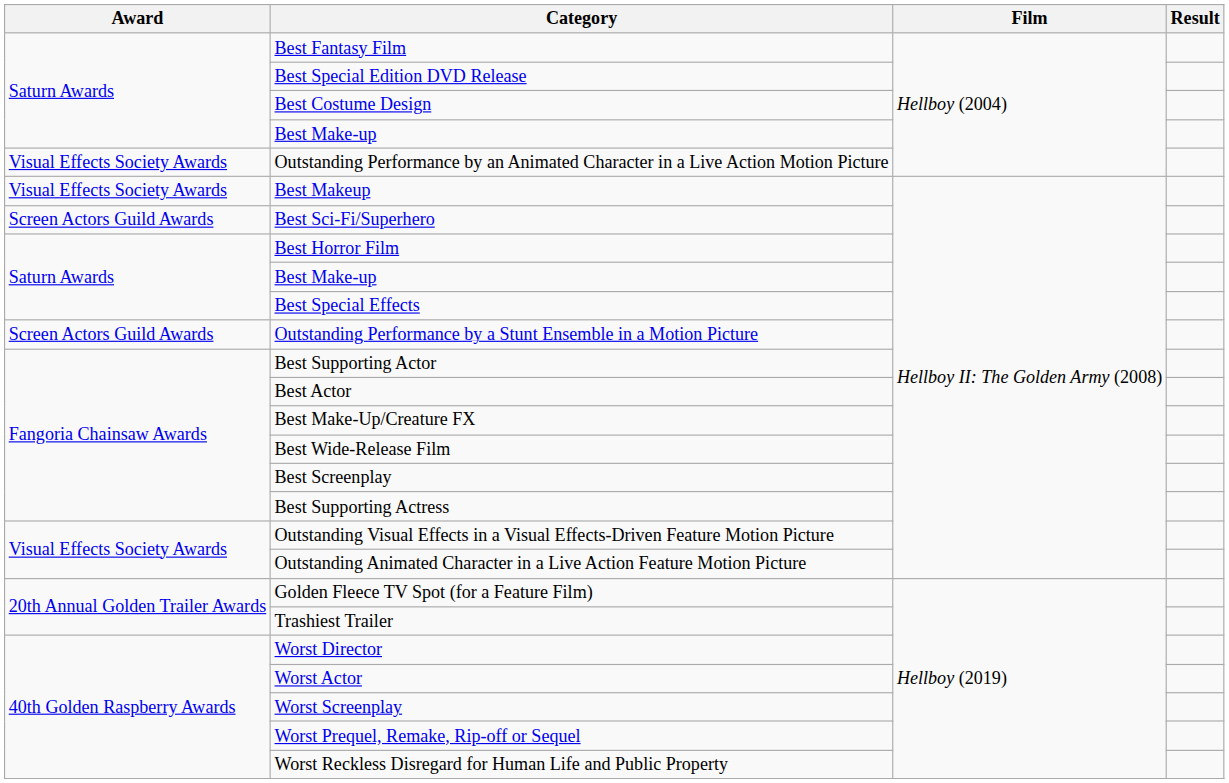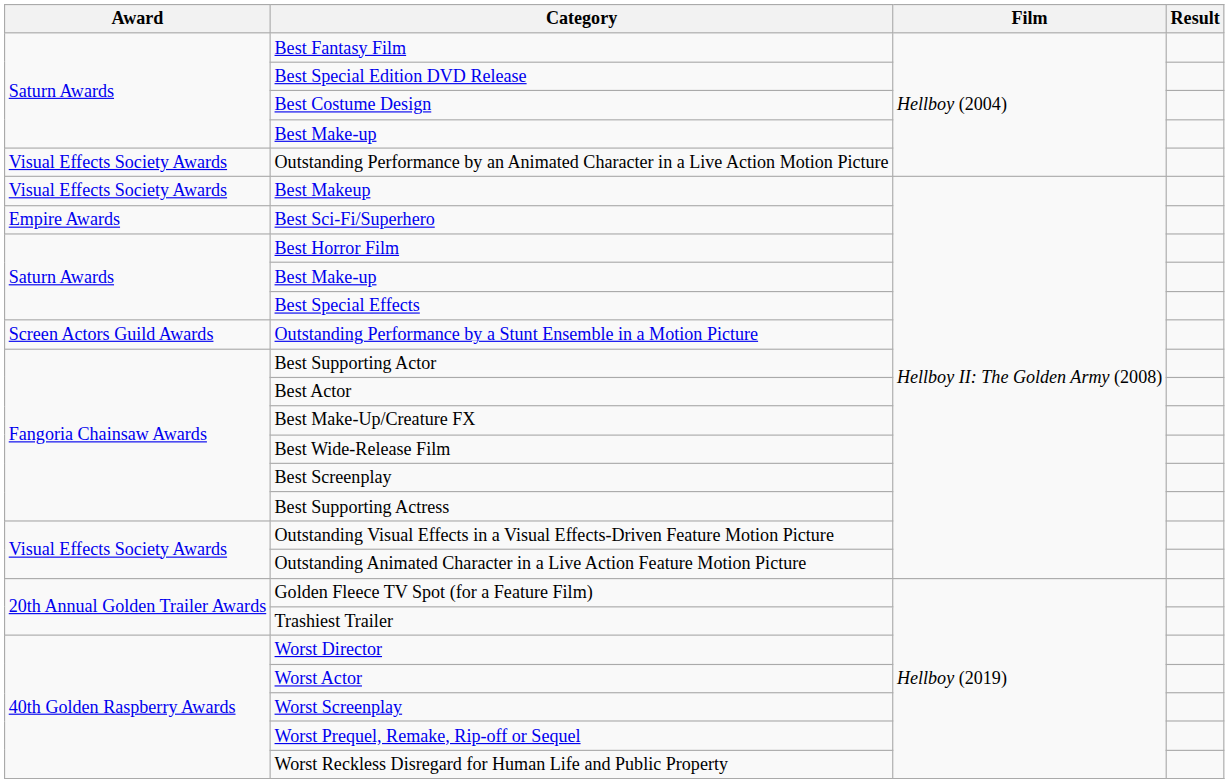Best Sci-Fi/Superhero | Award: Screen Actors Guild Awards -> Empire Awards
